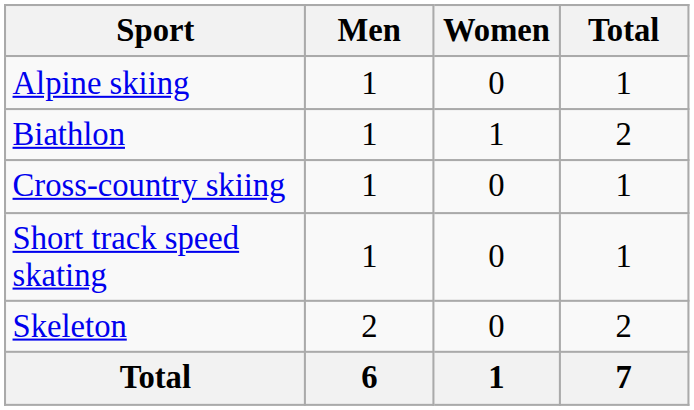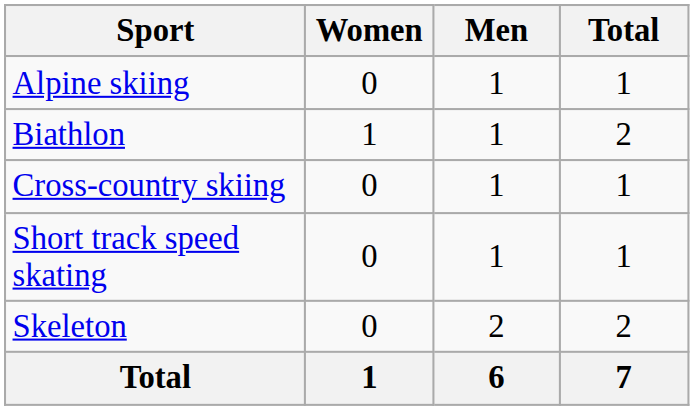columns swapped: Men <-> Women
